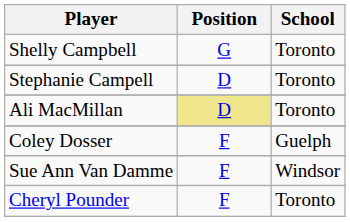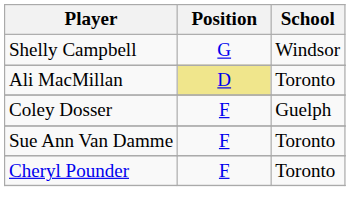Shelly Campbell | School: Toronto -> Windsor
- row: Stephanie Campell | D | Toronto
Sue Ann Van Damme | School: Windsor -> Toronto
